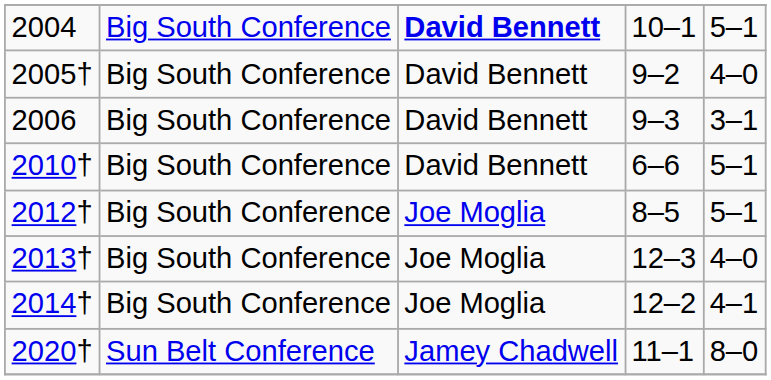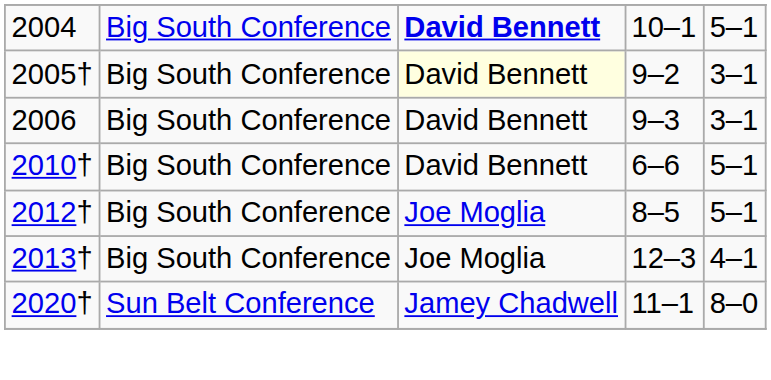2005† | column 3: no background -> lightyellow background
2005† | column 5: 4–0 -> 3–1
2013† | column 5: 4–0 -> 4–1
- row: 2014† | Big South Conference | Joe Moglia | 12–2 | 4–1
